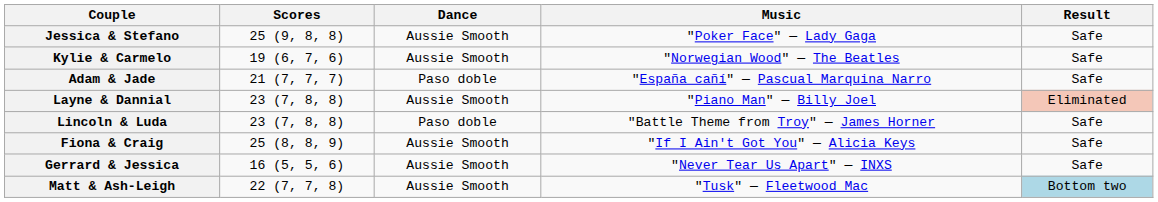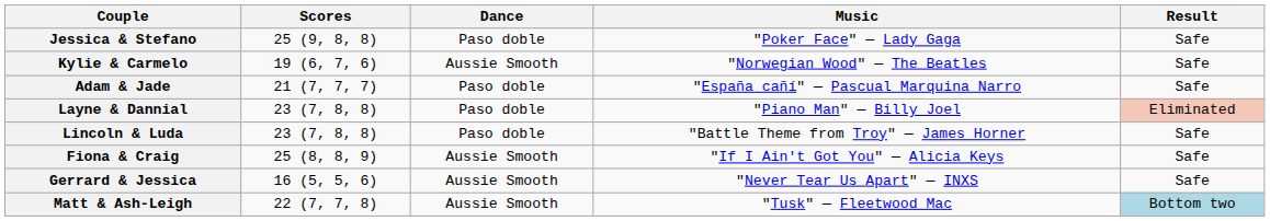Jessica & Stefano | Dance: Aussie Smooth -> Paso doble
Layne & Dannial | Dance: Aussie Smooth -> Paso doble
